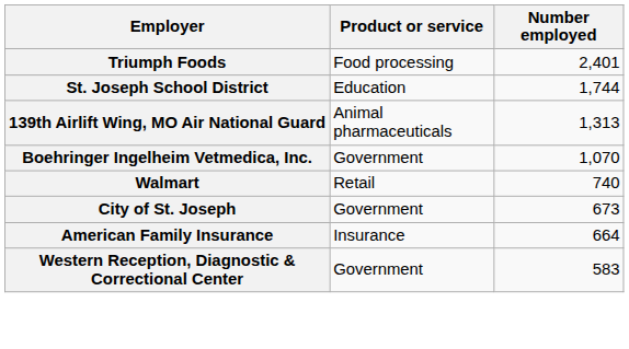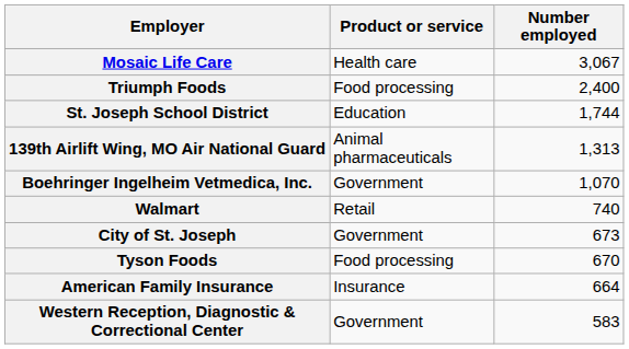+ row: Mosaic Life Care | Health care | 3,067
Triumph Foods | Number employed: 2,401 -> 2,400
+ row: Tyson Foods | Food processing | 670
